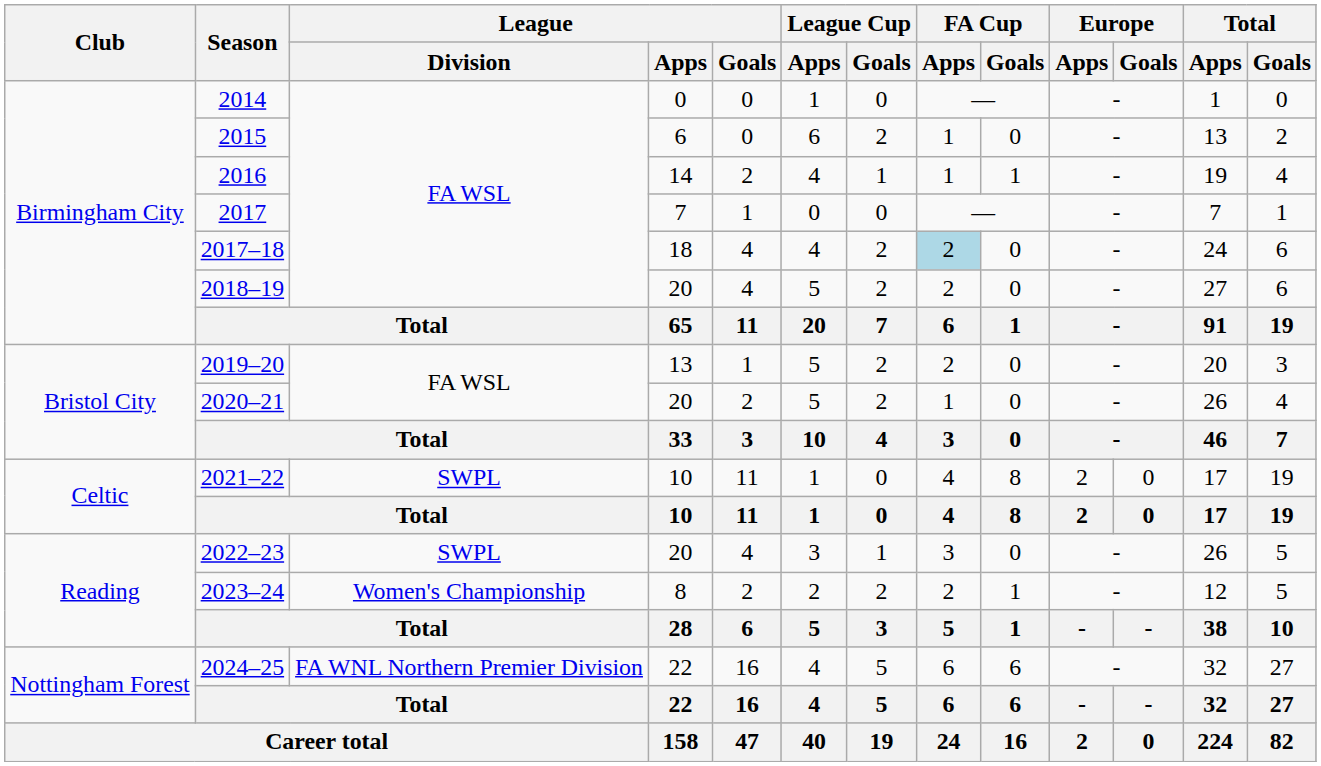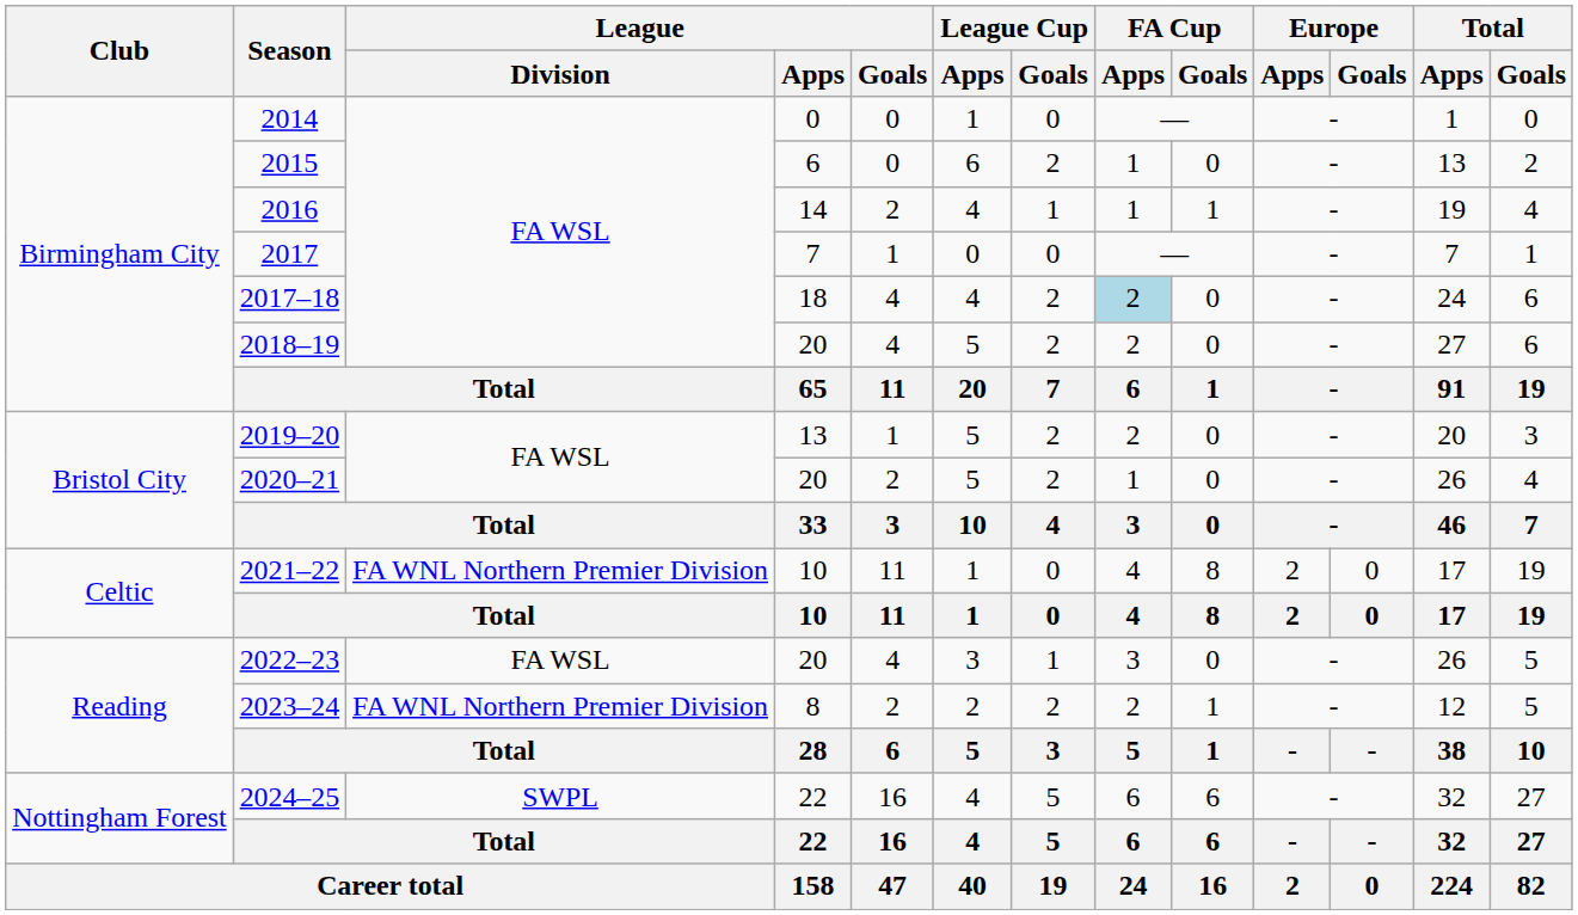2021–22 | League / Division: SWPL -> FA WNL Northern Premier Division
2022–23 | League / Division: SWPL -> FA WSL
2023–24 | League / Division: Women's Championship -> FA WNL Northern Premier Division
2024–25 | League / Division: FA WNL Northern Premier Division -> SWPL
